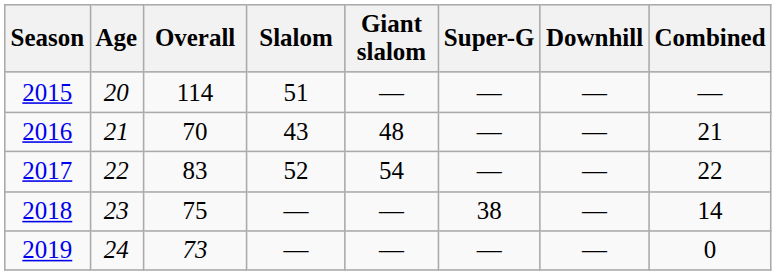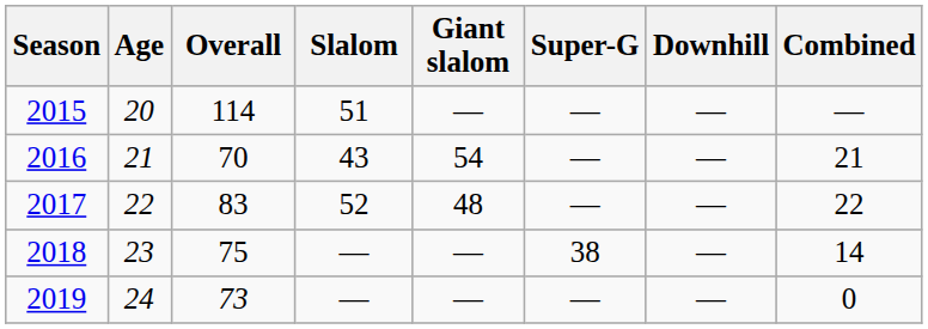2016 | Giant slalom: 48 -> 54
2017 | Giant slalom: 54 -> 48
